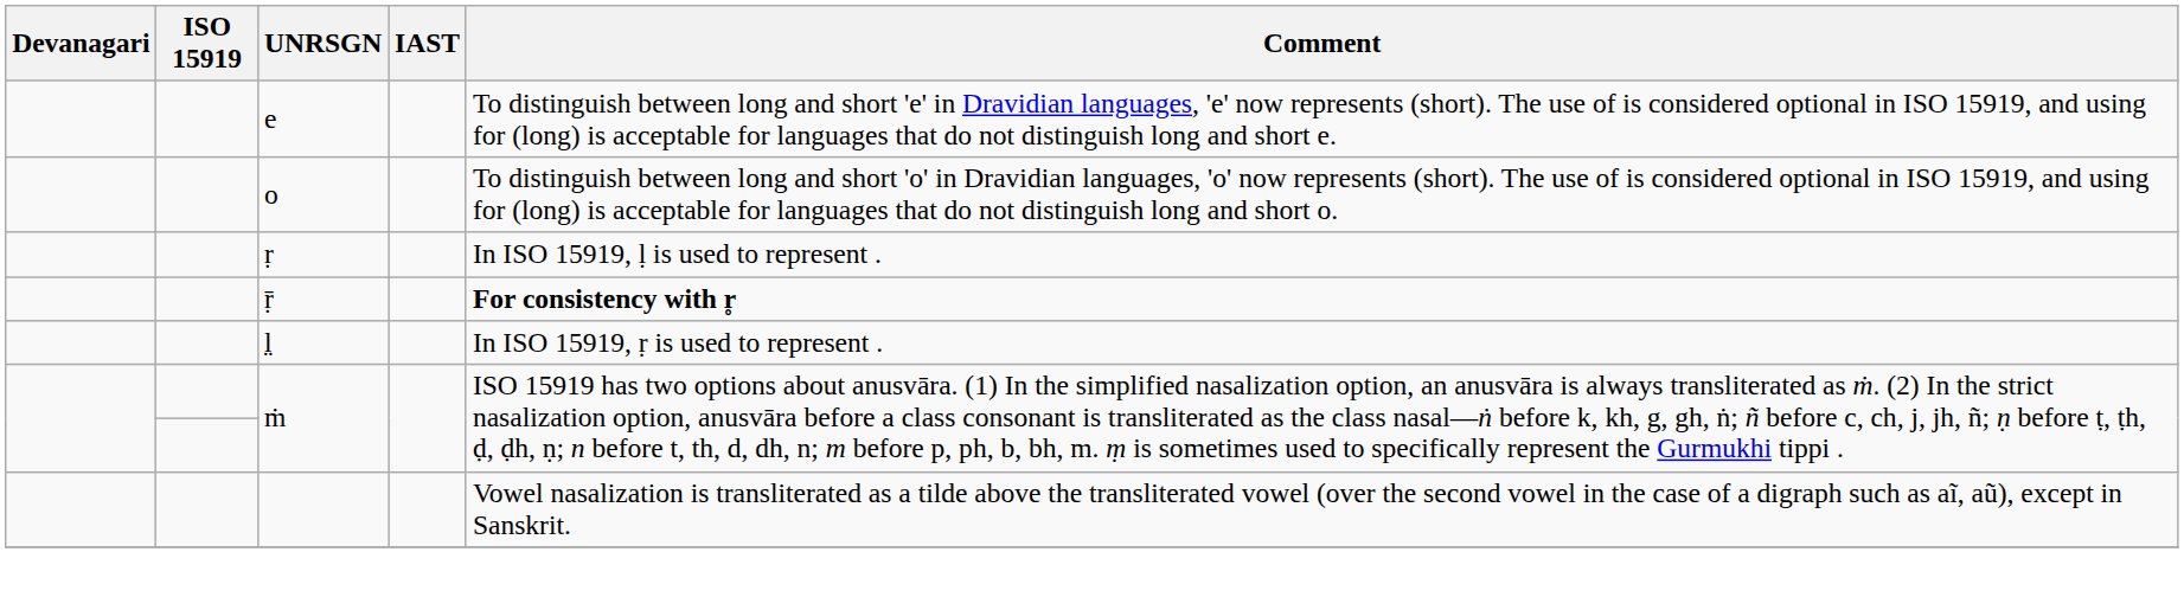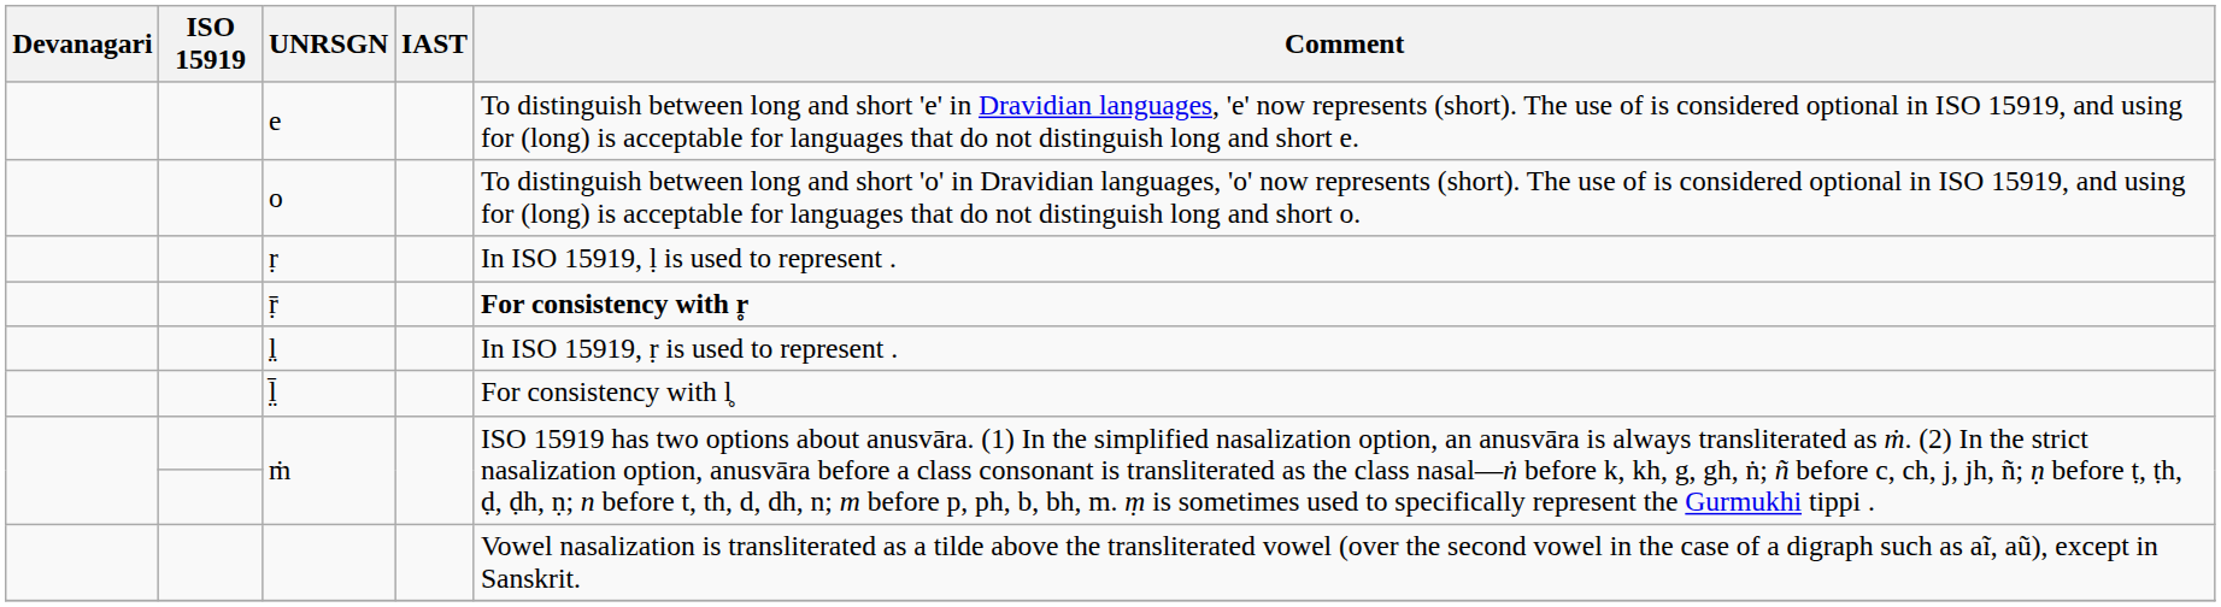+ row: l̤̄ | For consistency with l̥
